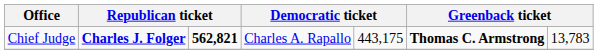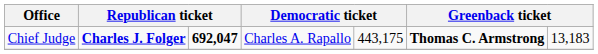Chief Judge | column 3: 562,821 -> 692,047
Chief Judge | column 7: 13,783 -> 13,183
